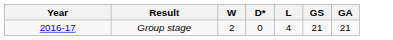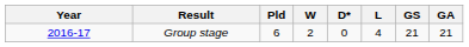+ column: Pld | 6
